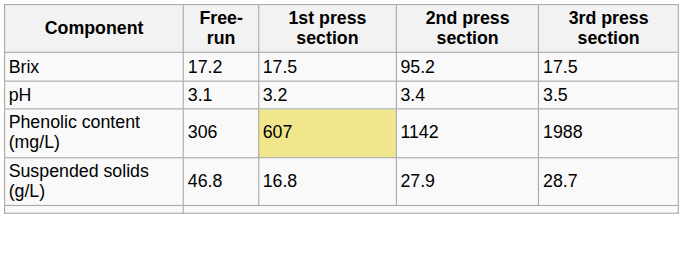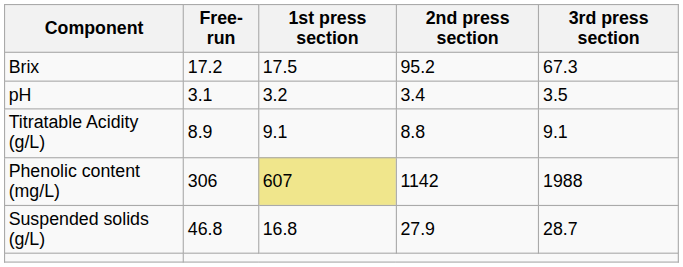Brix | 3rd press section: 17.5 -> 67.3
+ row: Titratable Acidity (g/L) | 8.9 | 9.1 | 8.8 | 9.1
